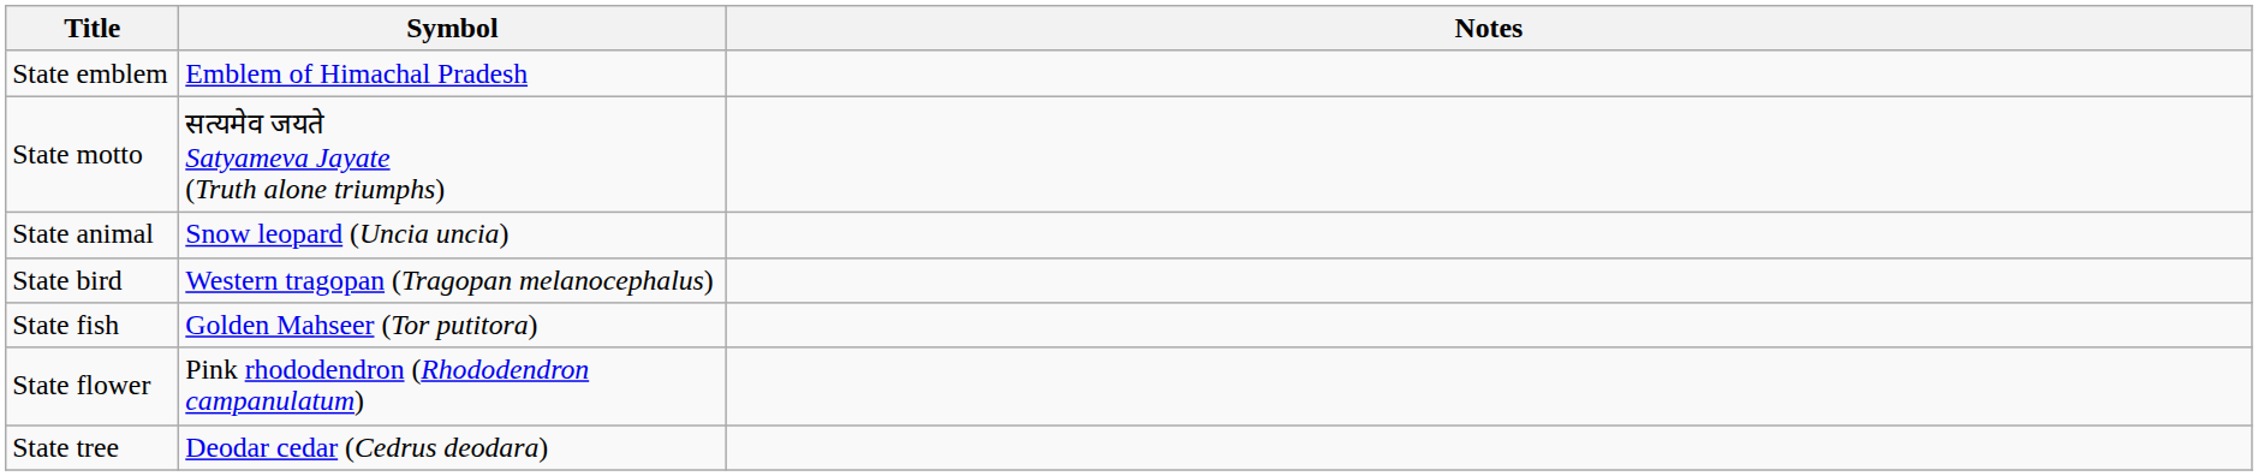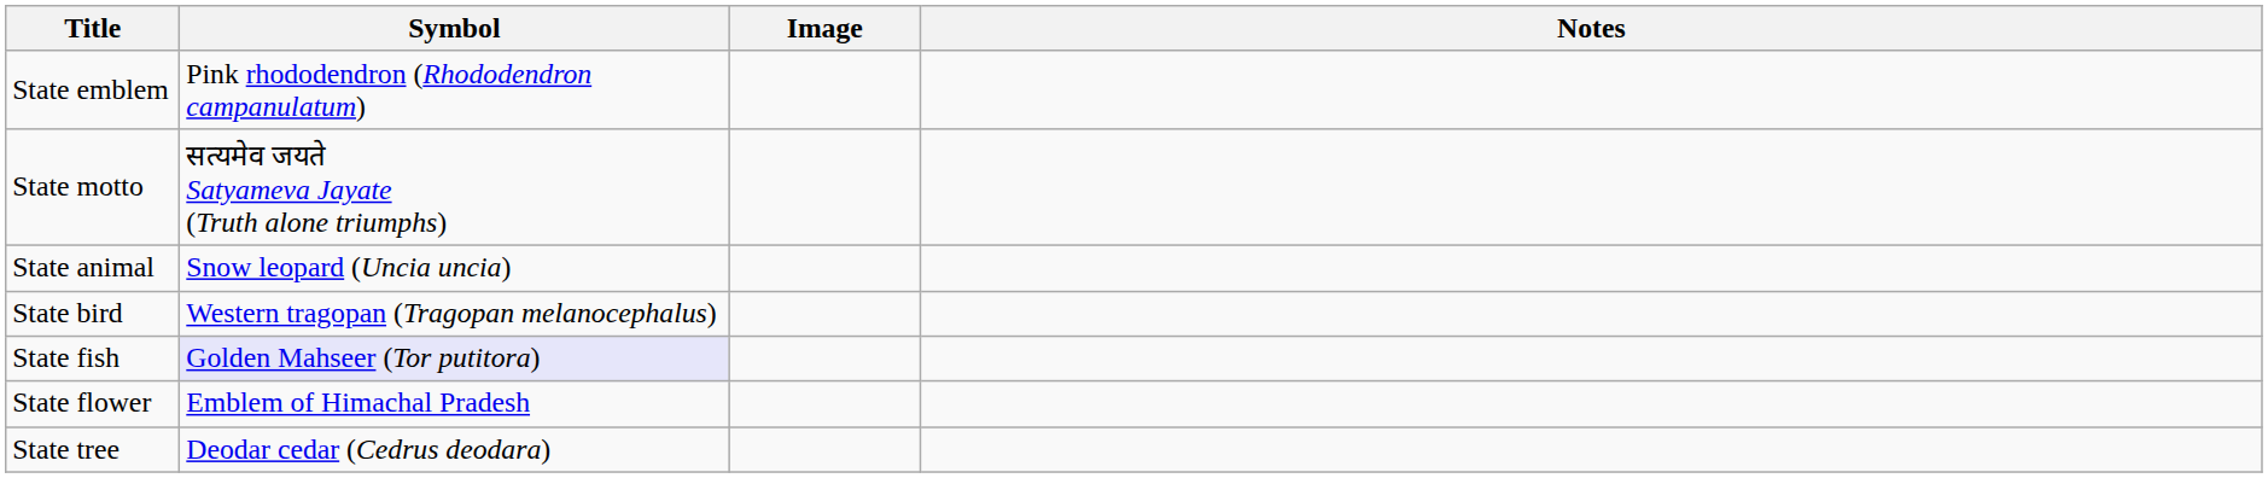+ column: Image
State emblem | Symbol: Emblem of Himachal Pradesh -> Pink rhododendron (Rhododendron campanulatum)
State fish | Symbol: no background -> lavender background
State flower | Symbol: Pink rhododendron (Rhododendron campanulatum) -> Emblem of Himachal Pradesh
